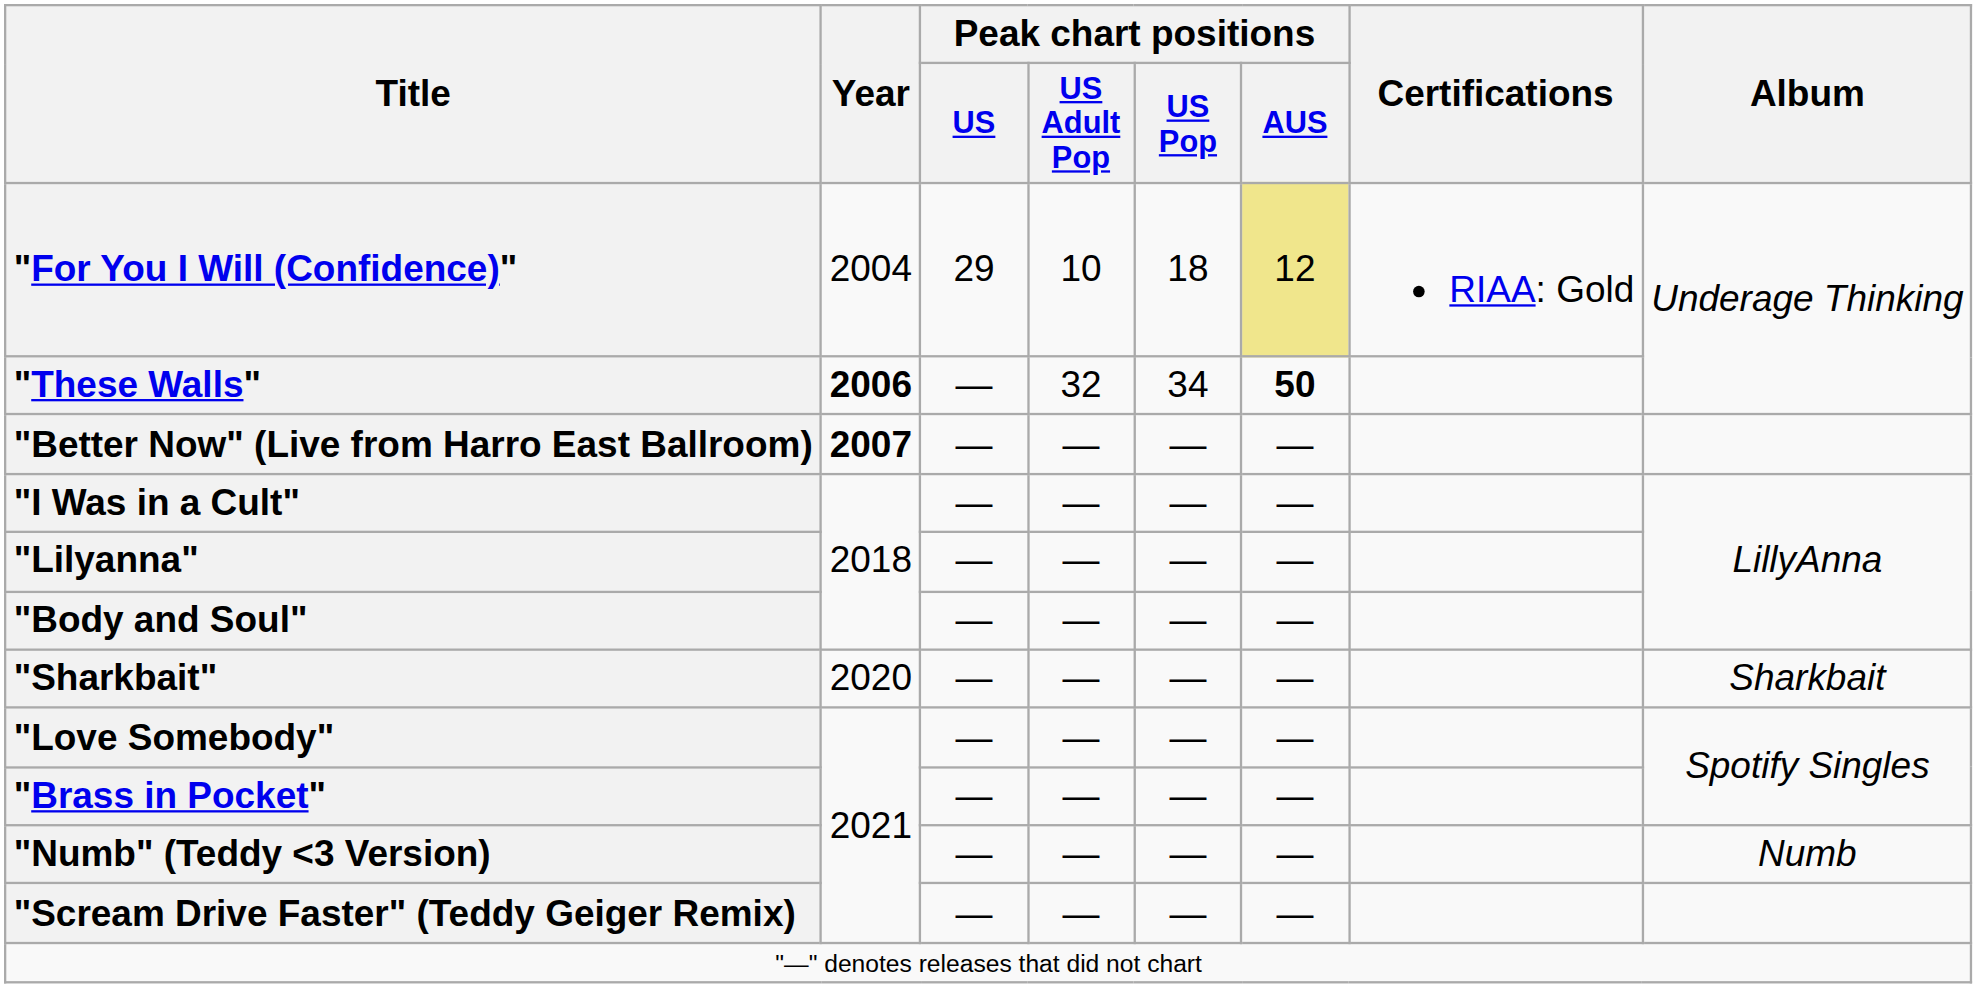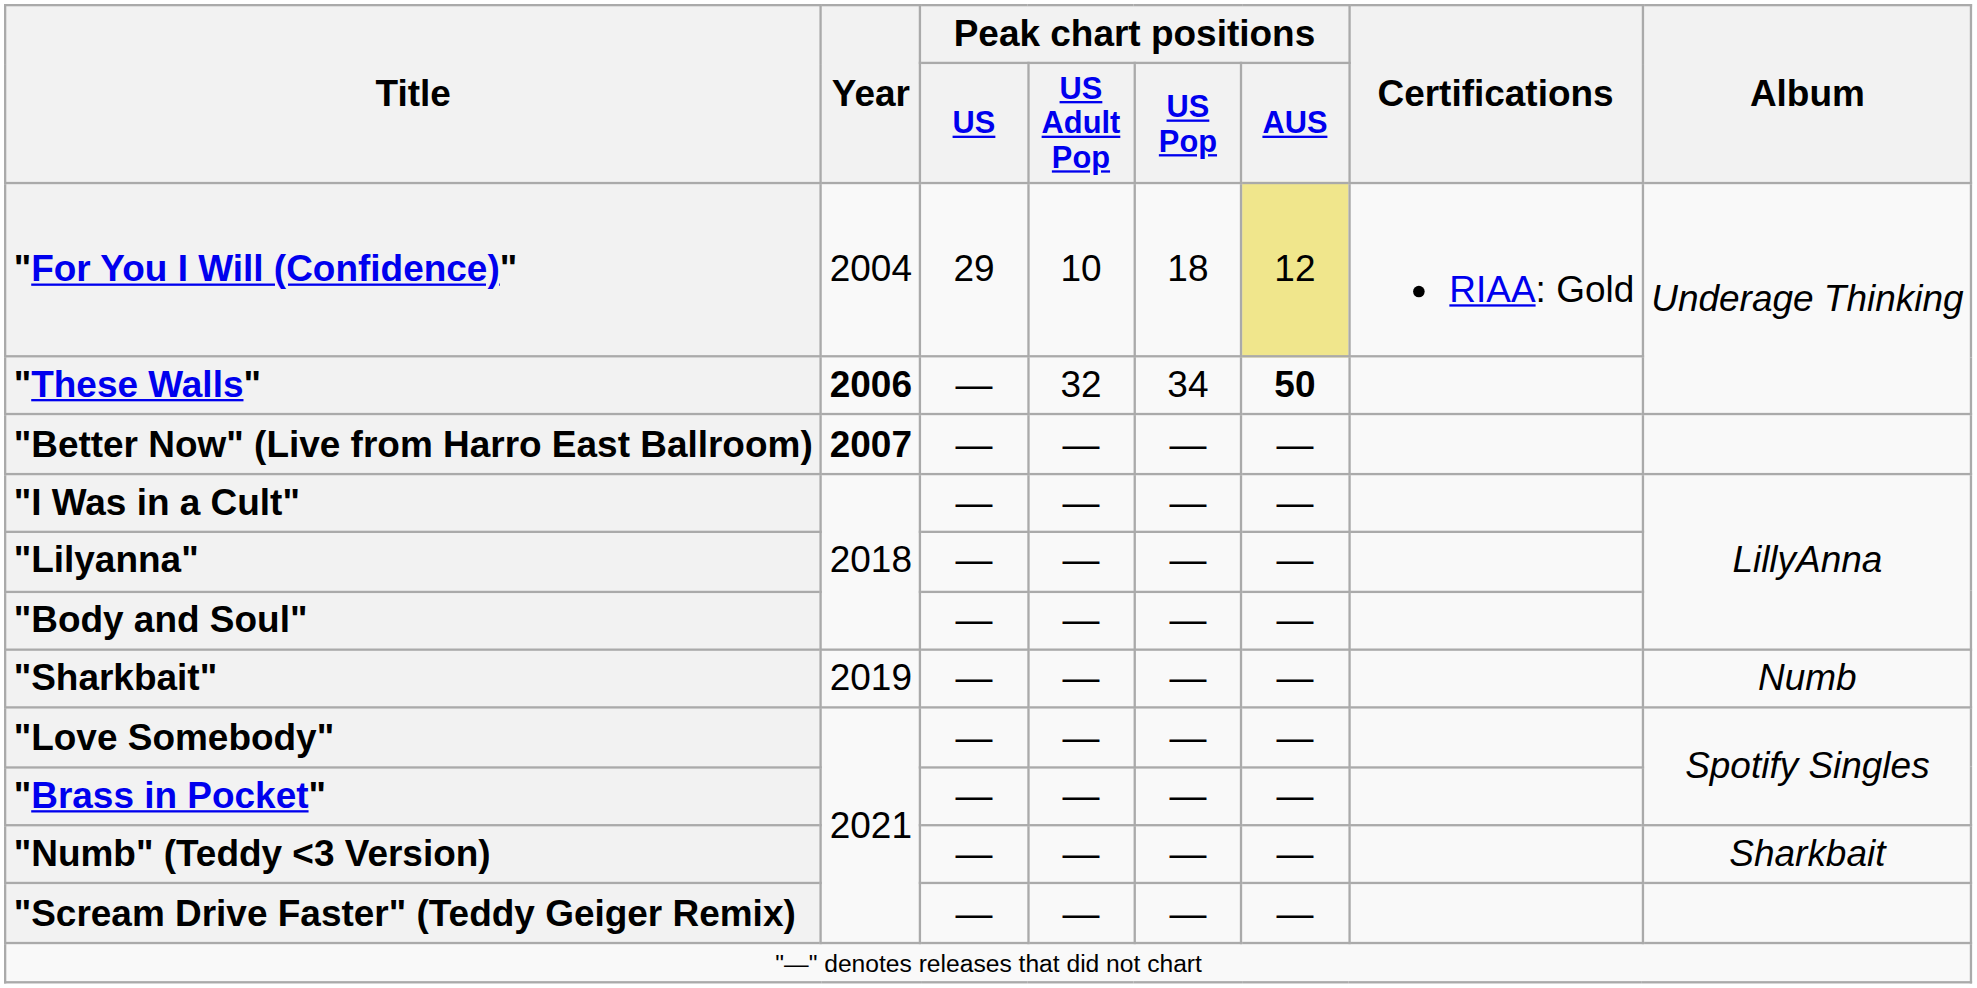"Sharkbait" | Year: 2020 -> 2019
"Sharkbait" | Album: Sharkbait -> Numb
"Numb" (Teddy <3 Version) | Album: Numb -> Sharkbait
